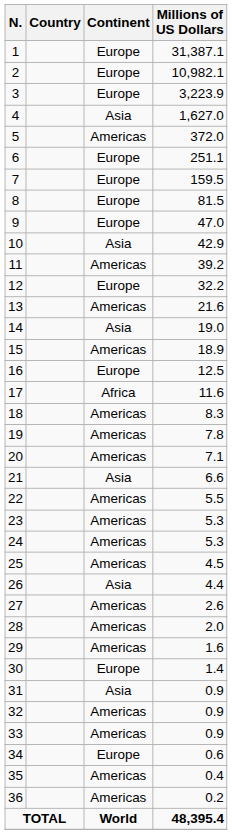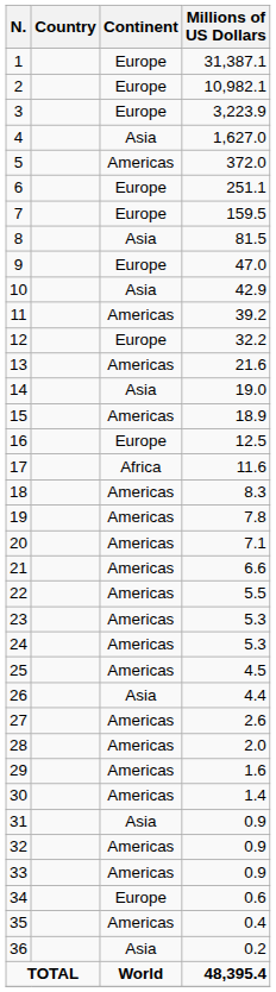8 | Continent: Europe -> Asia
21 | Continent: Asia -> Americas
30 | Continent: Europe -> Americas
36 | Continent: Americas -> Asia
